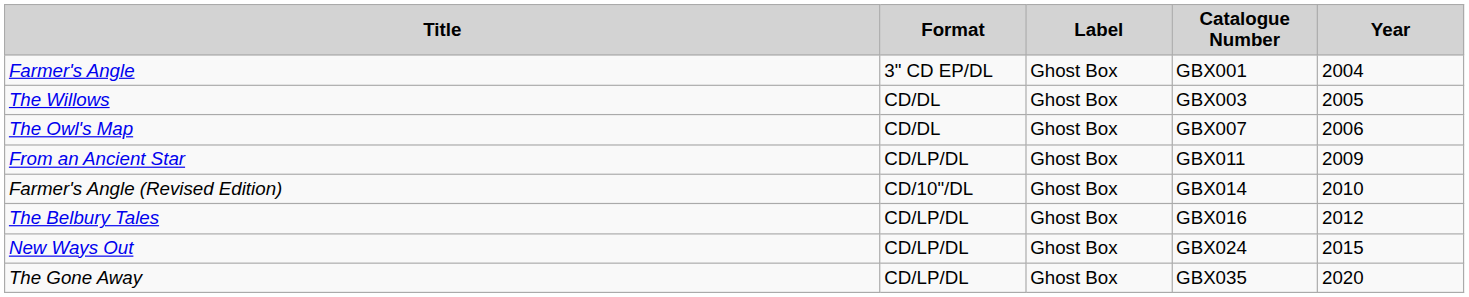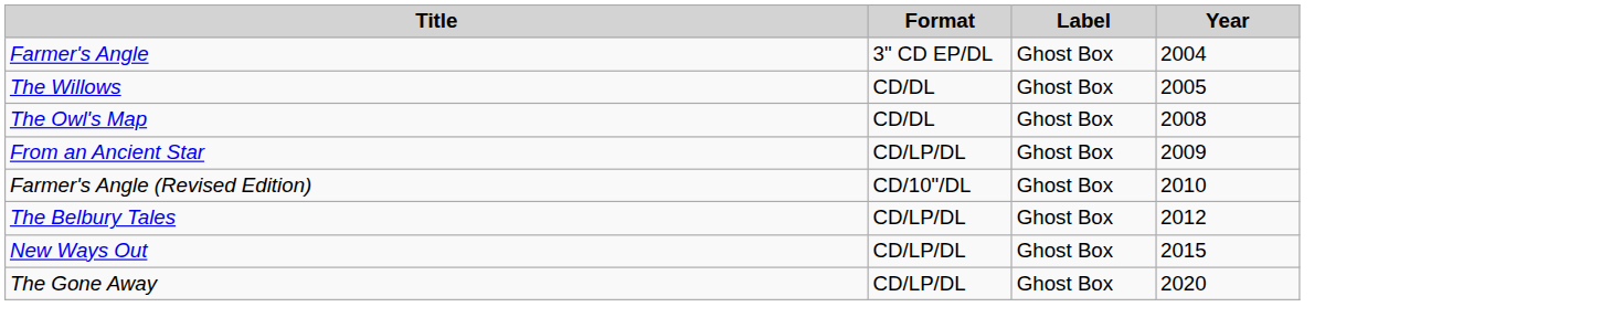- column: Catalogue Number | GBX001 | GBX003 | GBX007 | GBX011 | GBX014 | GBX016 | GBX024 | GBX035
The Owl's Map | Year: 2006 -> 2008
